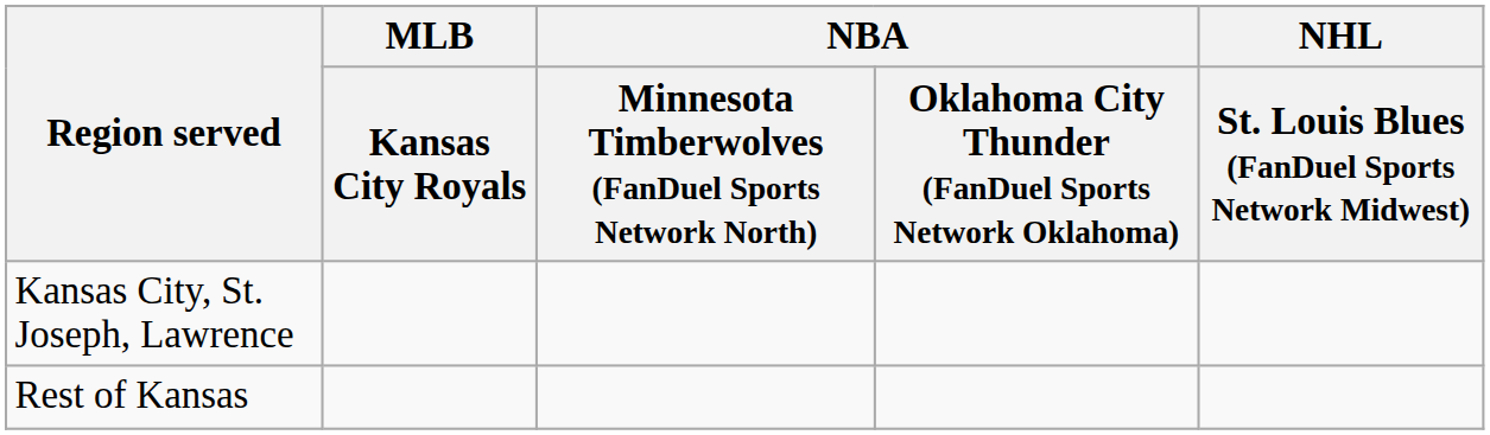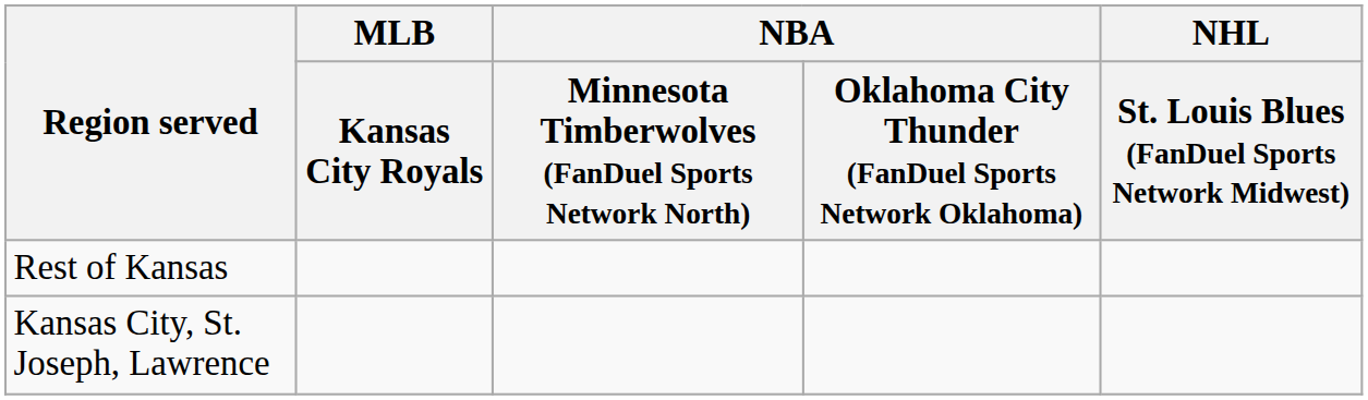rows swapped: Kansas City, St. Joseph, Lawrence <-> Rest of Kansas
